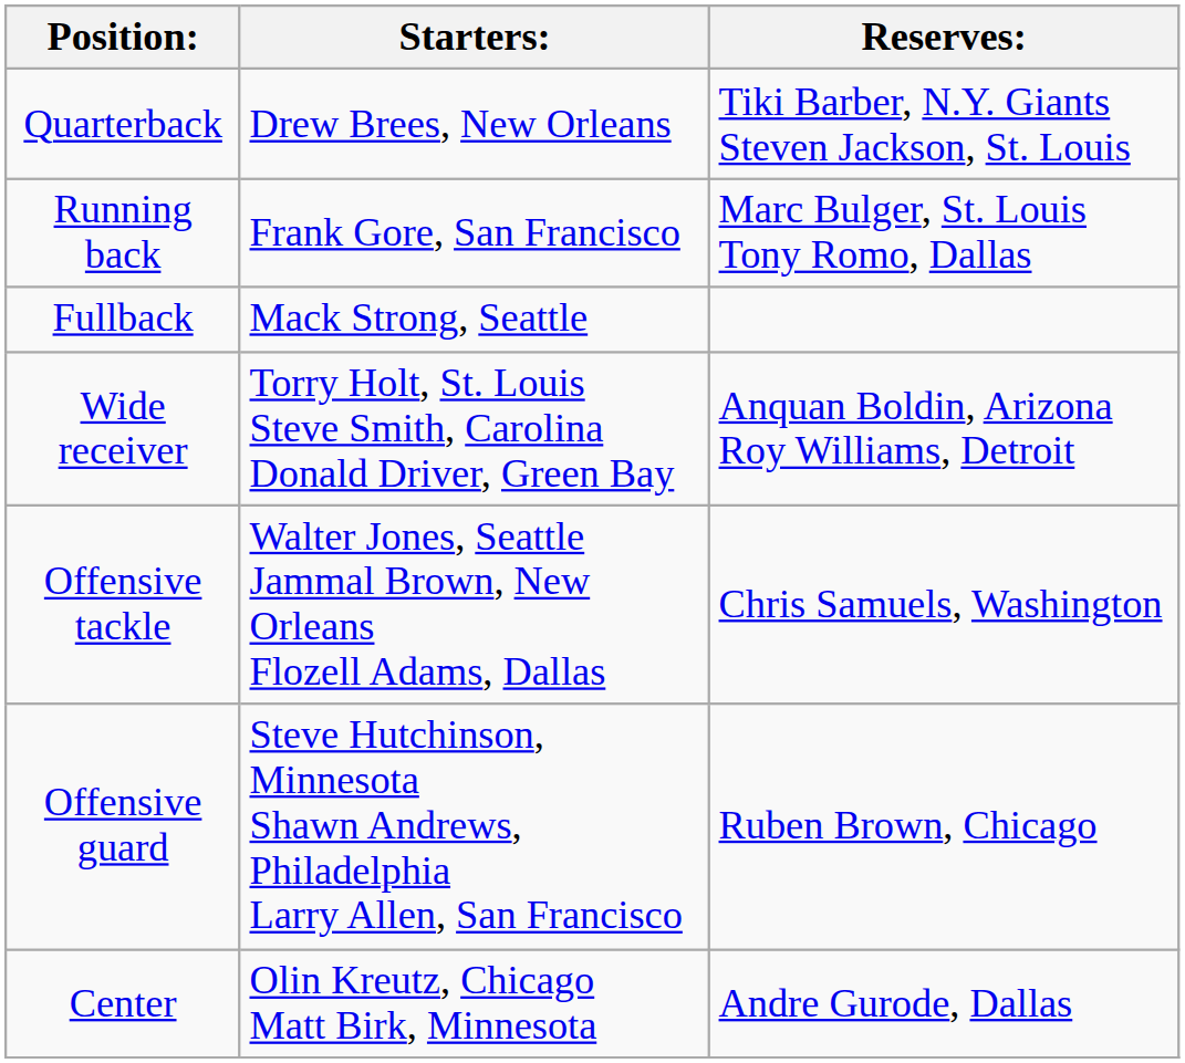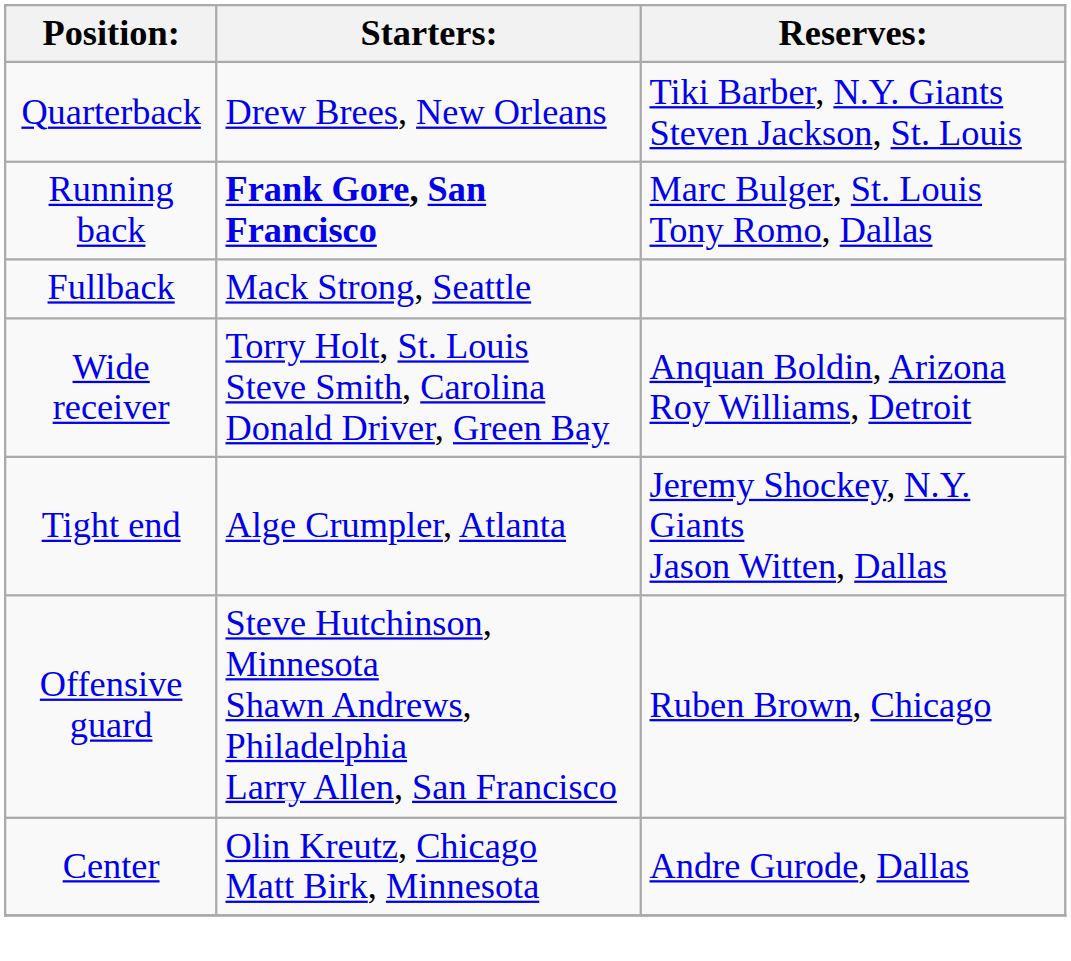Running back | Starters:: normal -> bold
+ row: Tight end | Alge Crumpler, Atlanta | Jeremy Shockey, N.Y. Giants Jason Witten, Dallas
- row: Offensive tackle | Walter Jones, Seattle Jammal Brown, New Orleans Flozell Adams, Dallas | Chris Samuels, Washington
